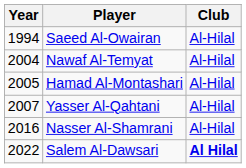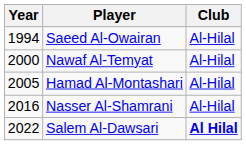Nawaf Al-Temyat | Year: 2004 -> 2000
- row: 2007 | Yasser Al-Qahtani | Al-Hilal
